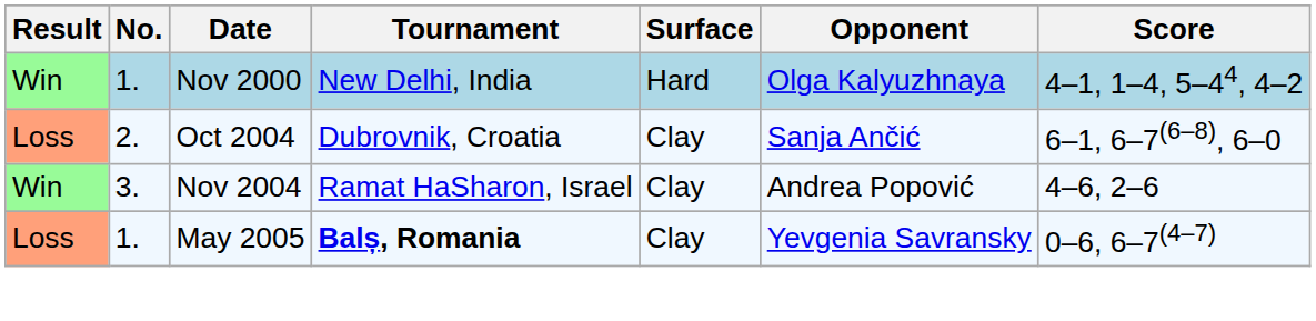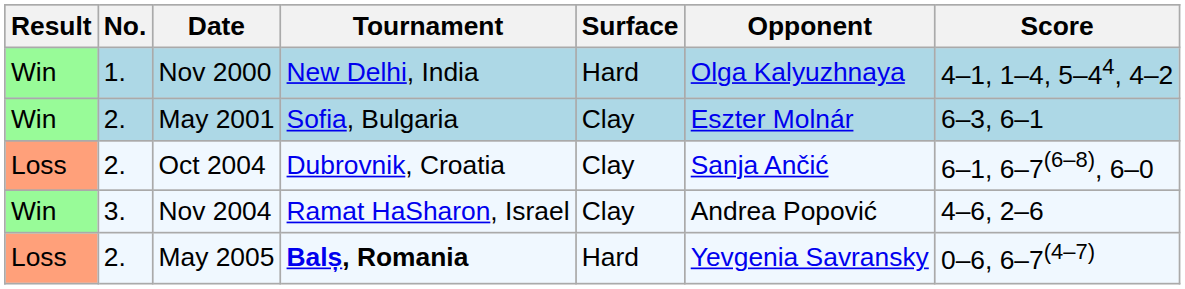+ row: Win | 2. | May 2001 | Sofia, Bulgaria | Clay | Eszter Molnár | 6–3, 6–1
May 2005 | No.: 1. -> 2.
May 2005 | Surface: Clay -> Hard
